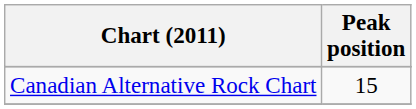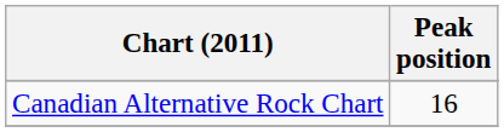Canadian Alternative Rock Chart | Peak position: 15 -> 16
